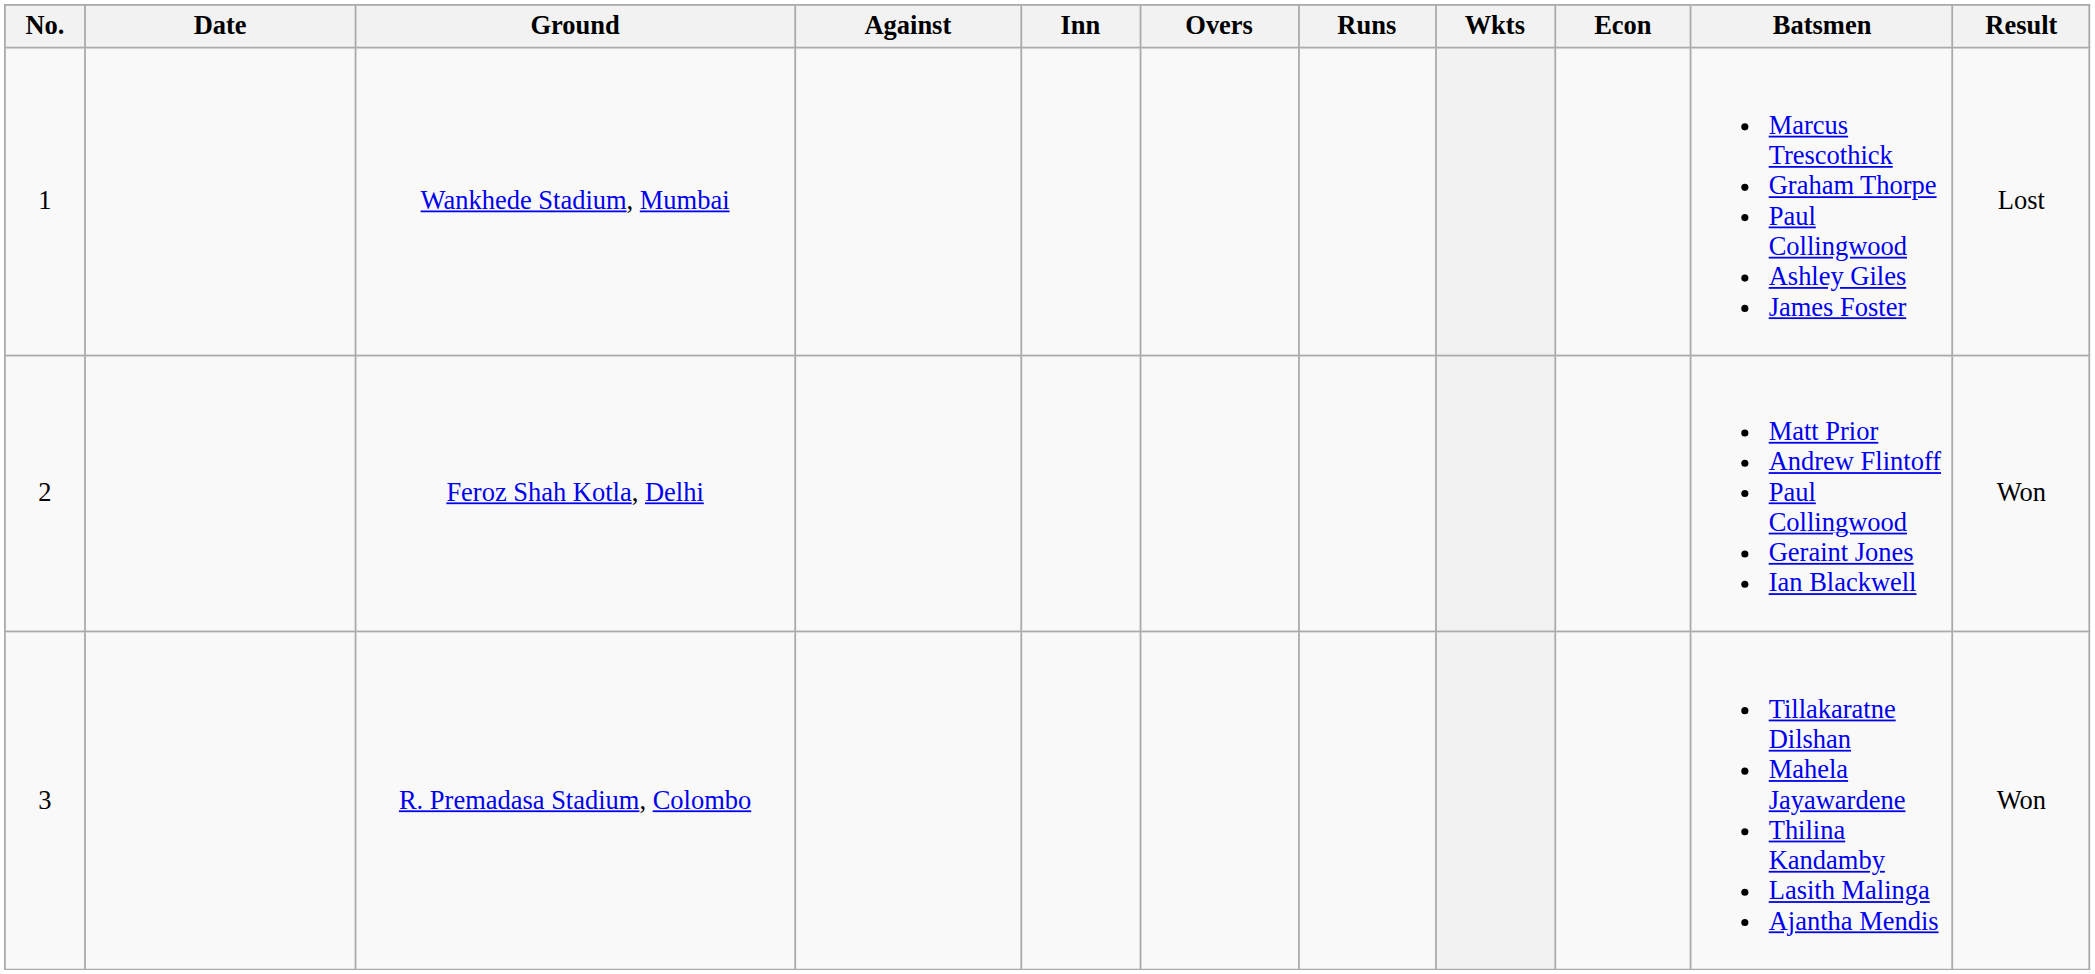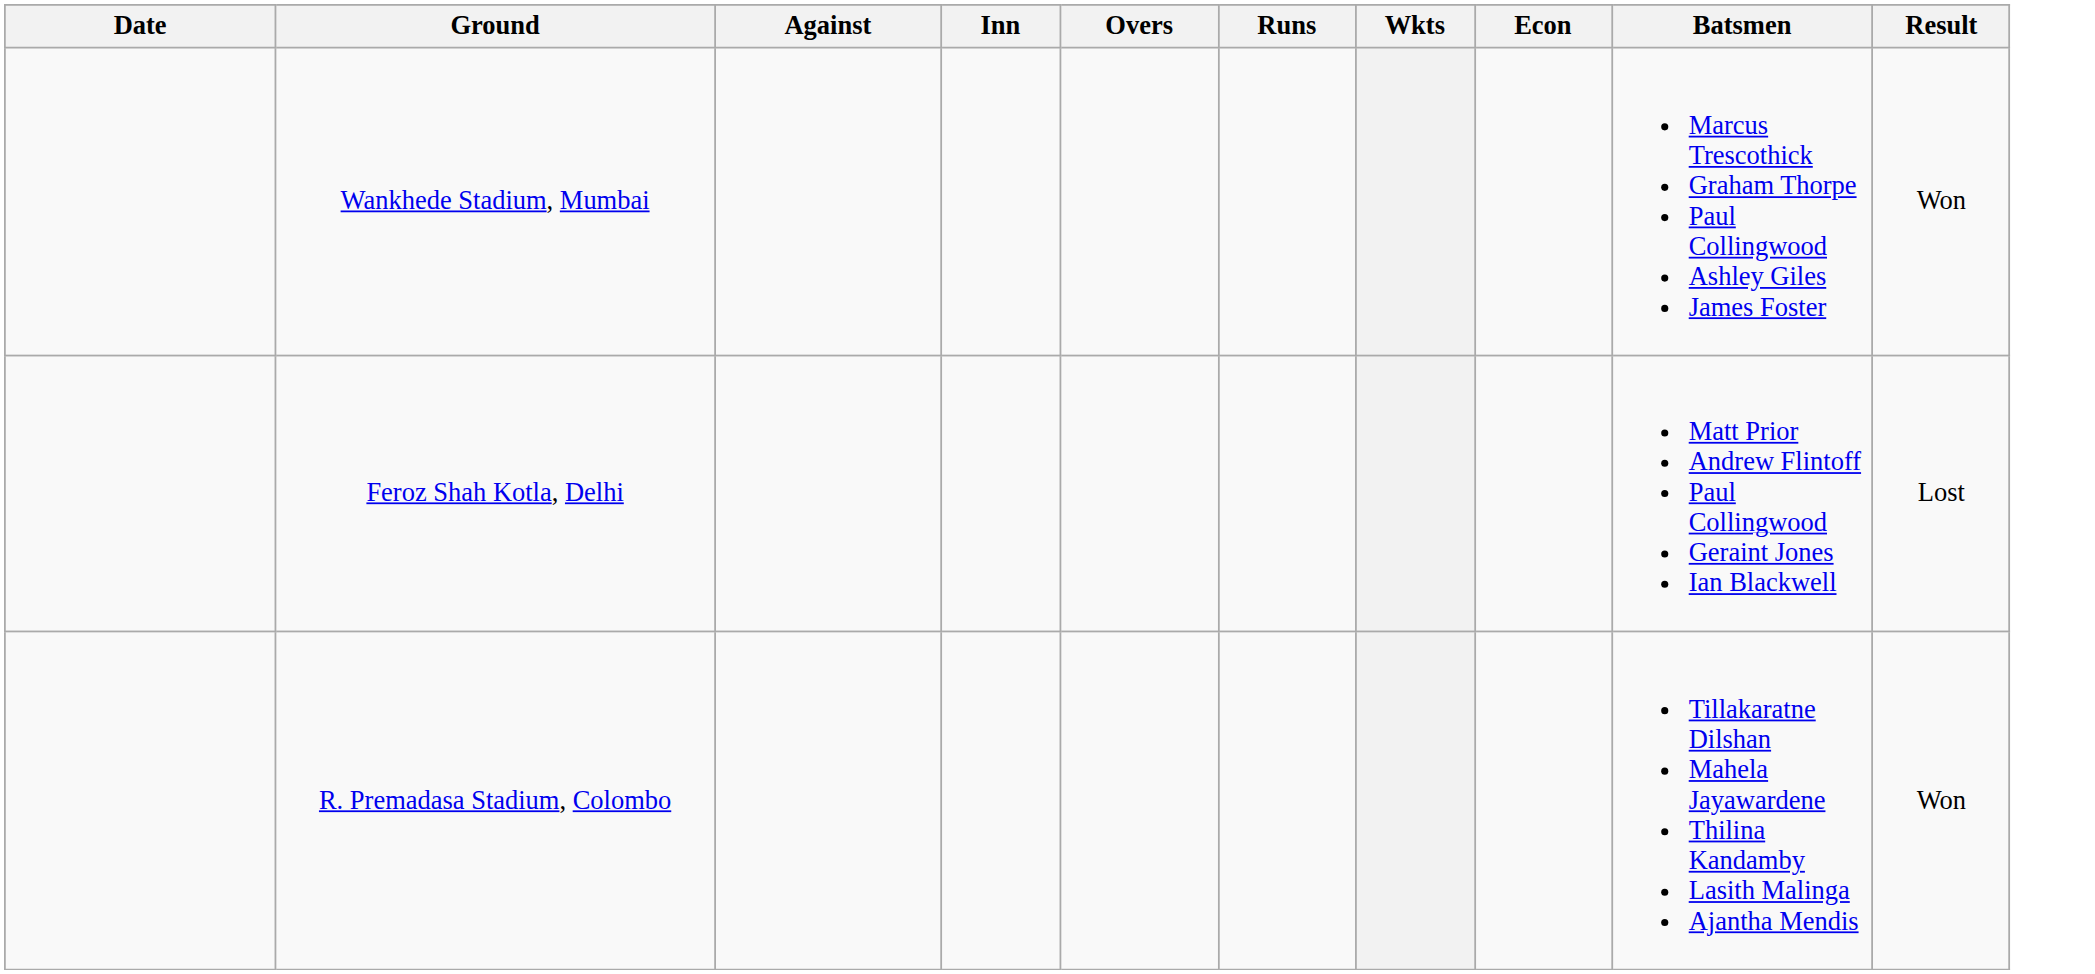- column: No. | 1 | 2 | 3
Wankhede Stadium, Mumbai | Result: Lost -> Won
Feroz Shah Kotla, Delhi | Result: Won -> Lost
